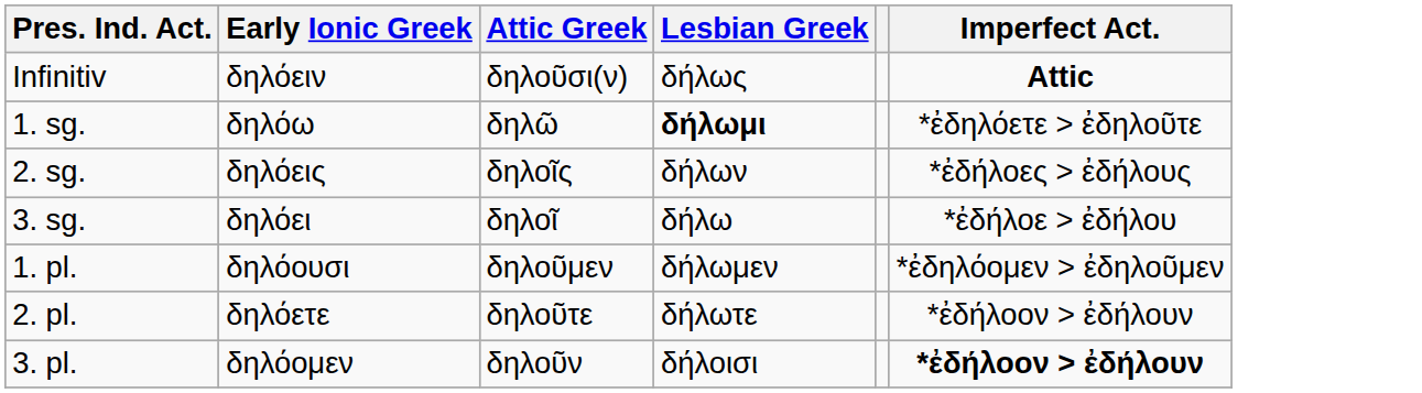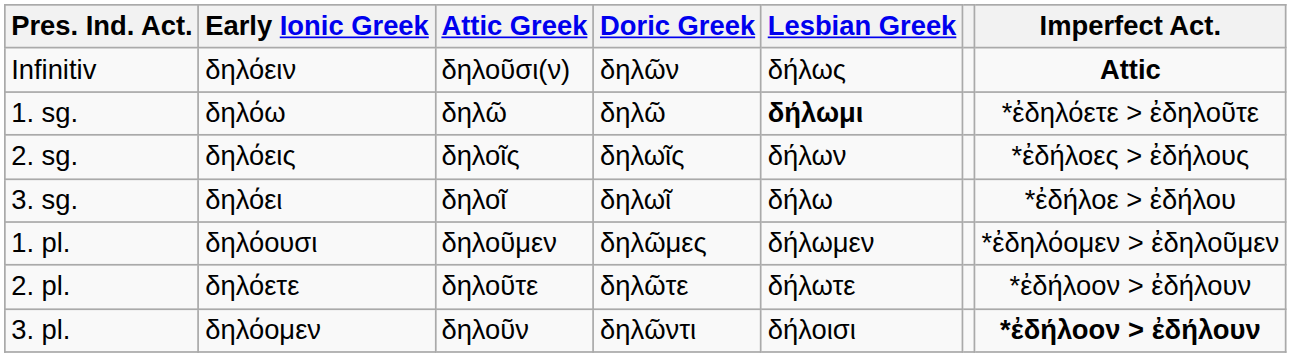+ column: Doric Greek | δηλῶν | δηλῶ | δηλωῖς | δηλωῖ | δηλῶμες | δηλῶτε | δηλῶντι
